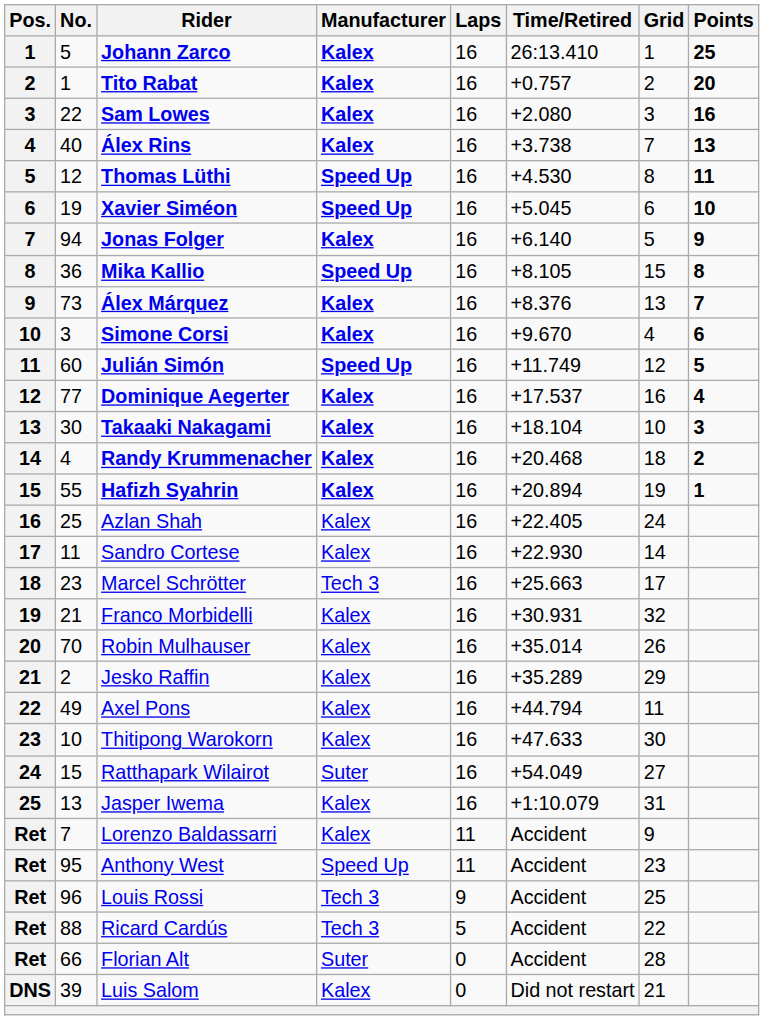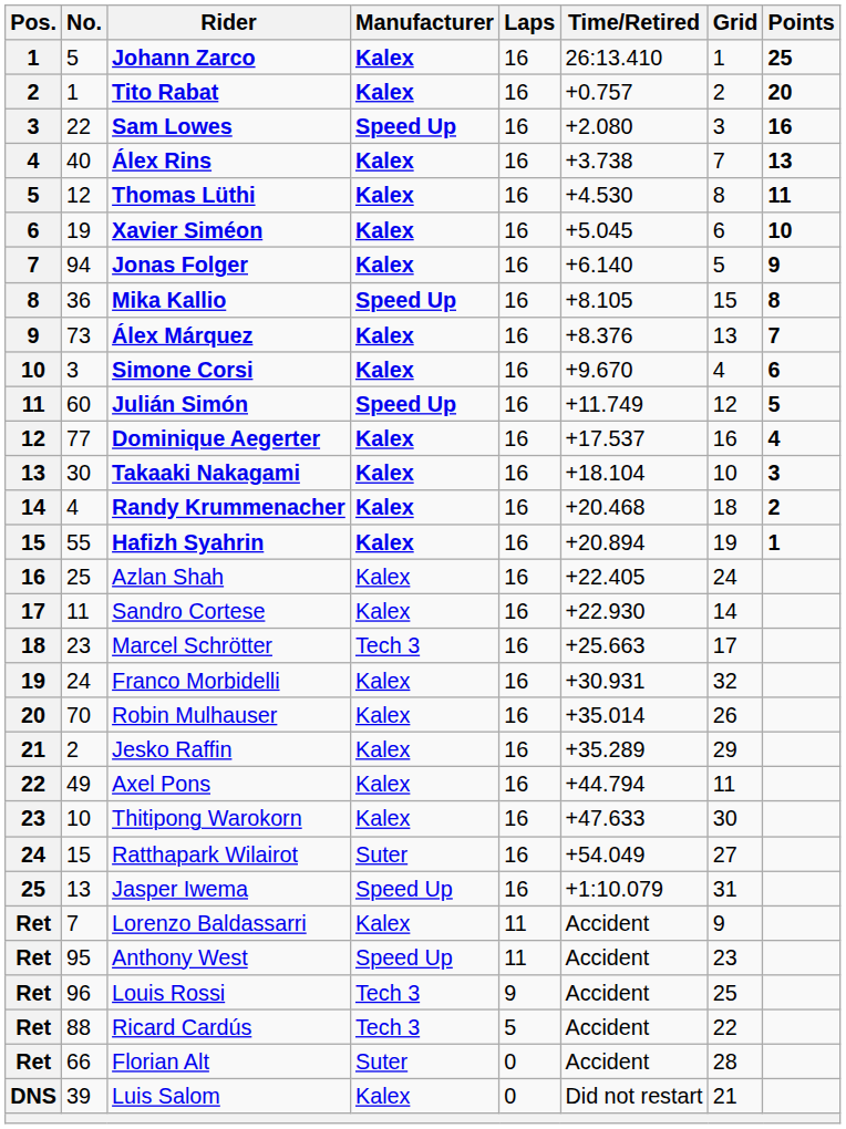Sam Lowes | Manufacturer: Kalex -> Speed Up
Thomas Lüthi | Manufacturer: Speed Up -> Kalex
Xavier Siméon | Manufacturer: Speed Up -> Kalex
Franco Morbidelli | No.: 21 -> 24
Jasper Iwema | Manufacturer: Kalex -> Speed Up
